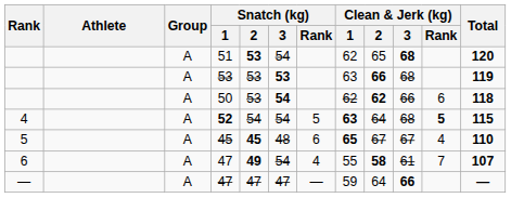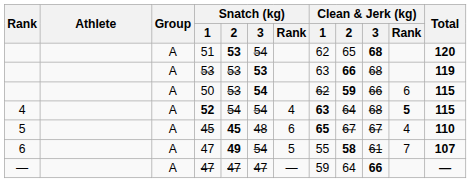50 | Clean & Jerk (kg) / 2: 62 -> 59
50 | Total: 118 -> 115
52 | Snatch (kg) / Rank: 5 -> 4
6 / 47 | Snatch (kg) / Rank: 4 -> 5
